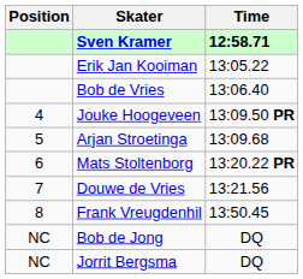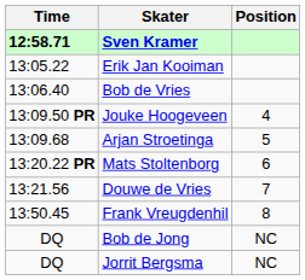columns swapped: Position <-> Time
